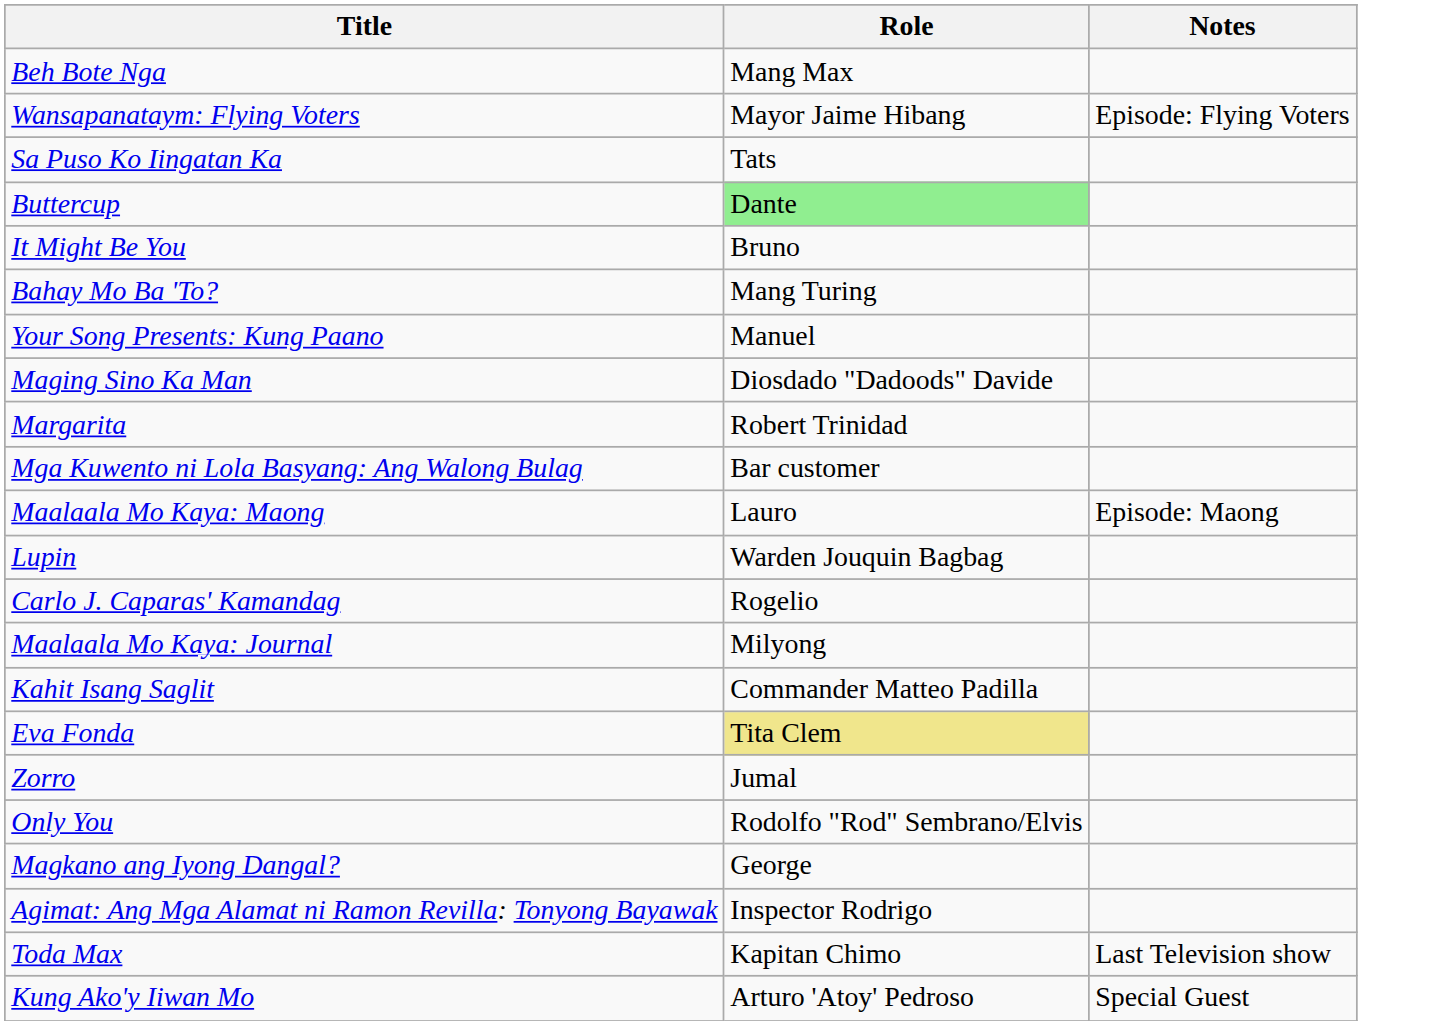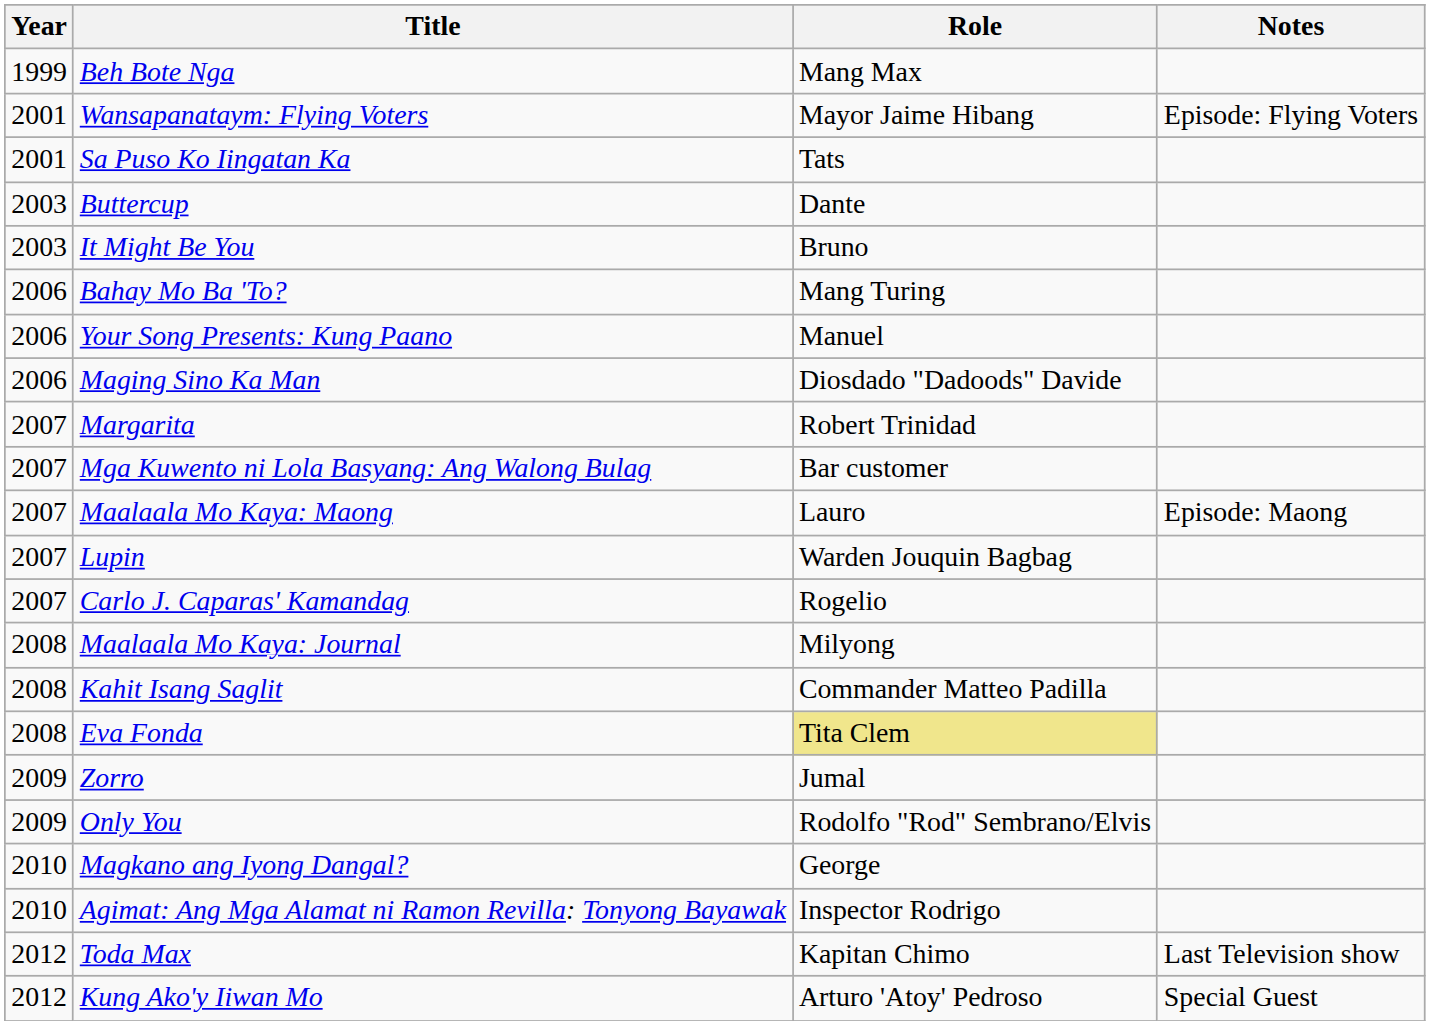+ column: Year | 1999 | 2001 | 2001 | 2003 | 2003 | 2006 | 2006 | 2006 | 2007 | 2007 | 2007 | 2007 | 2007 | 2008 | 2008 | 2008 | 2009 | 2009 | 2010 | 2010 | 2012 | 2012
Buttercup | Role: lightgreen background -> no background
